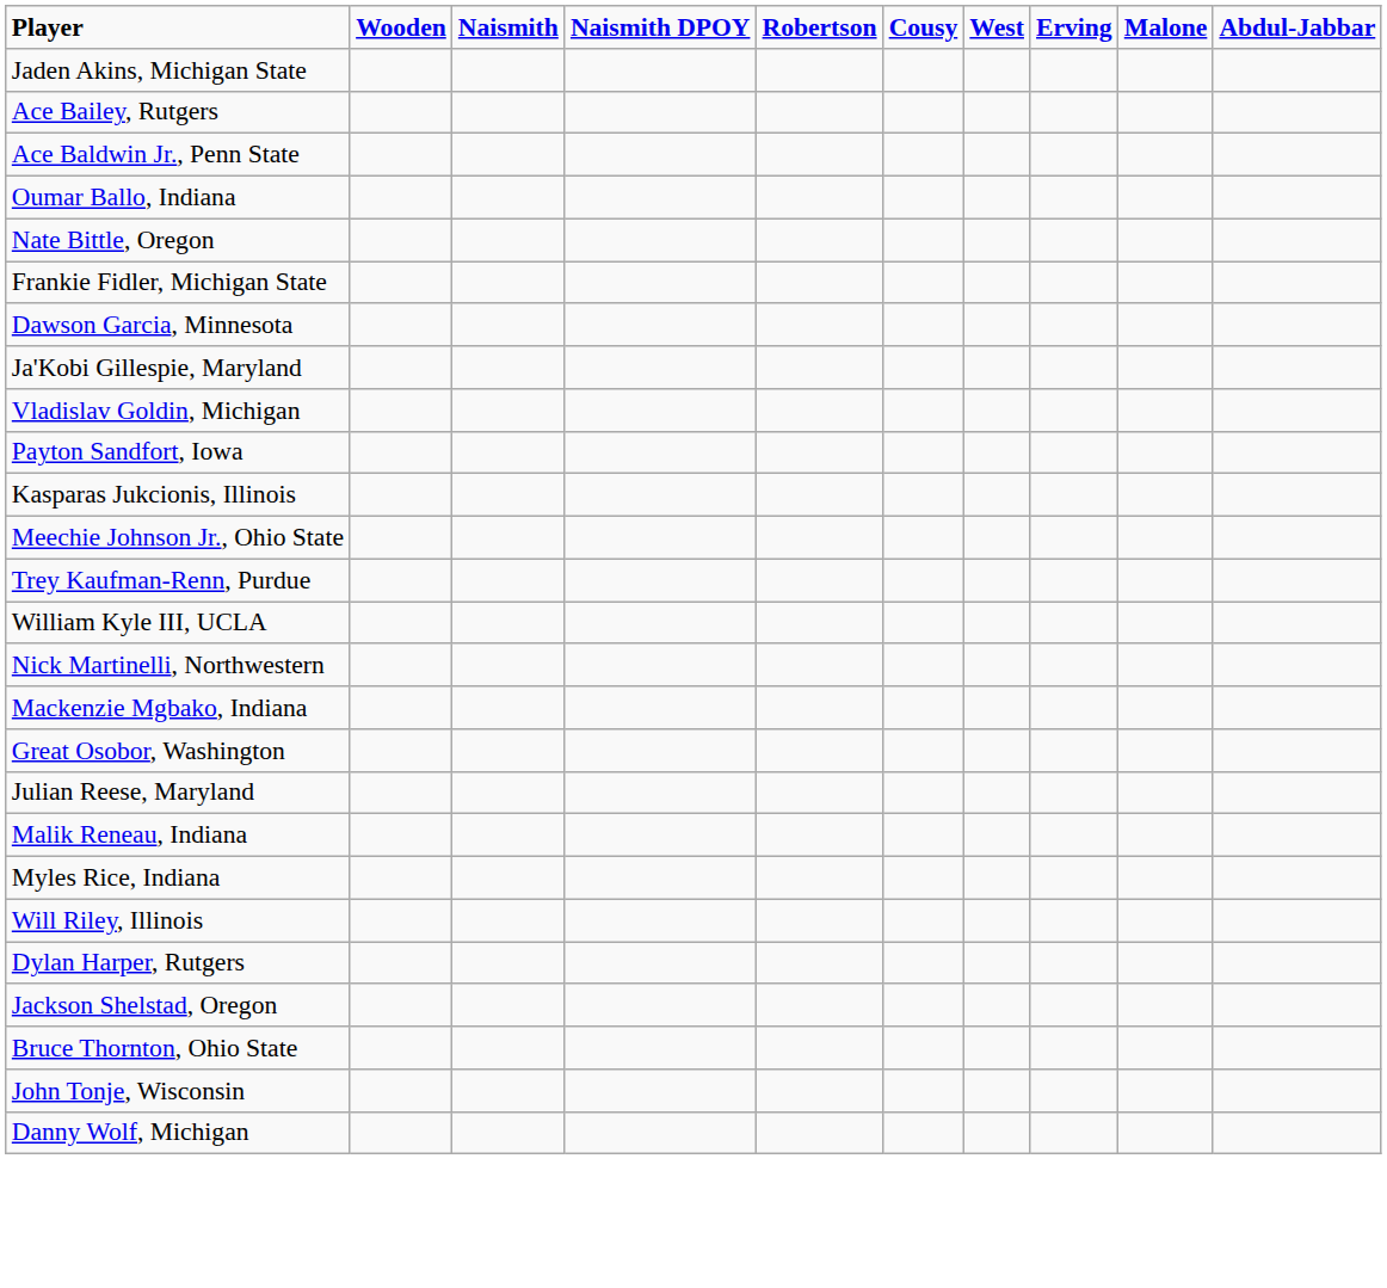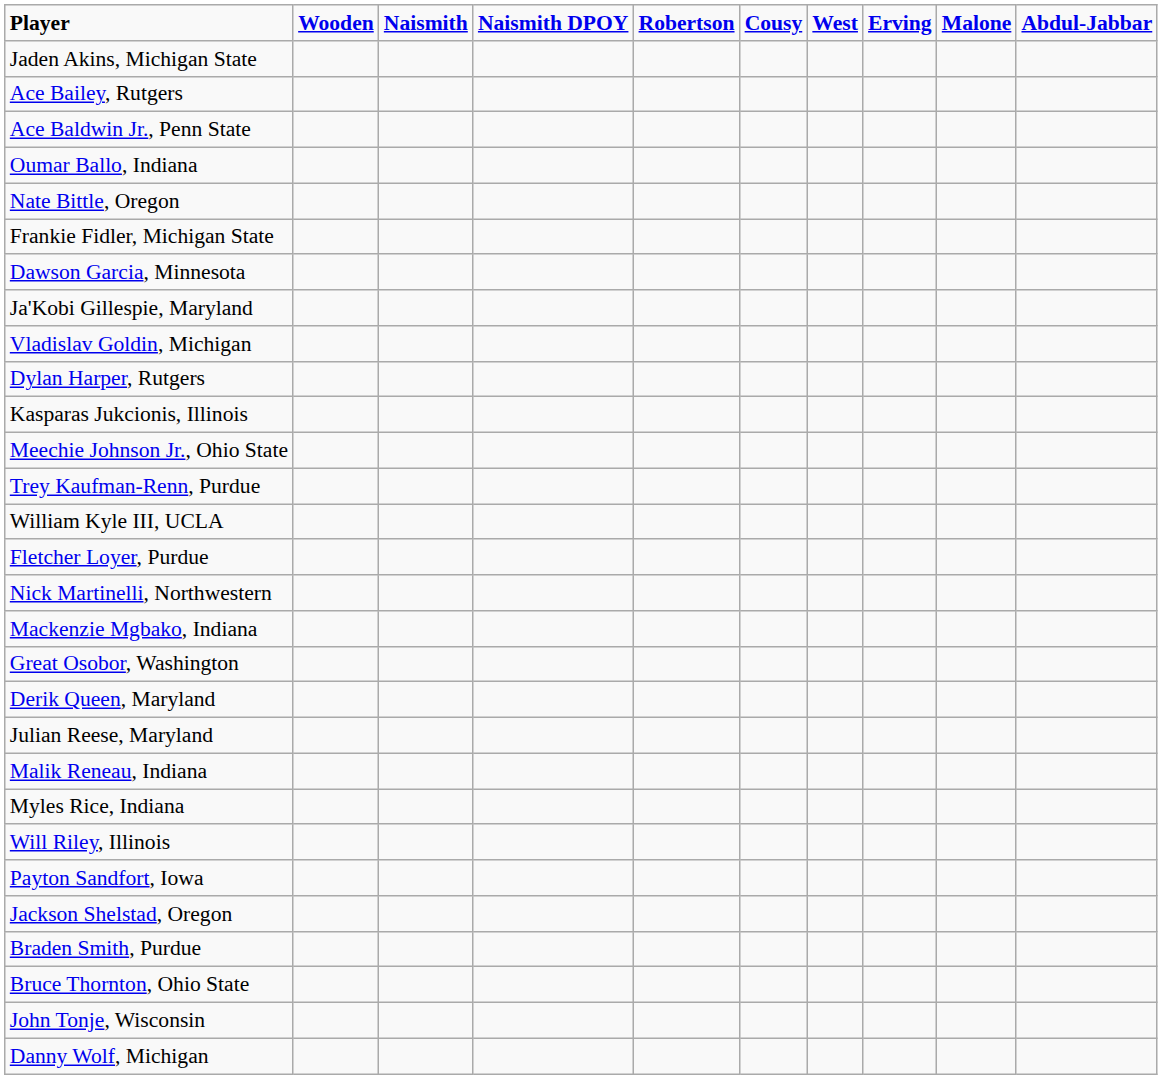rows swapped: Dylan Harper, Rutgers <-> Payton Sandfort, Iowa
+ row: Fletcher Loyer, Purdue
+ row: Derik Queen, Maryland
+ row: Braden Smith, Purdue
